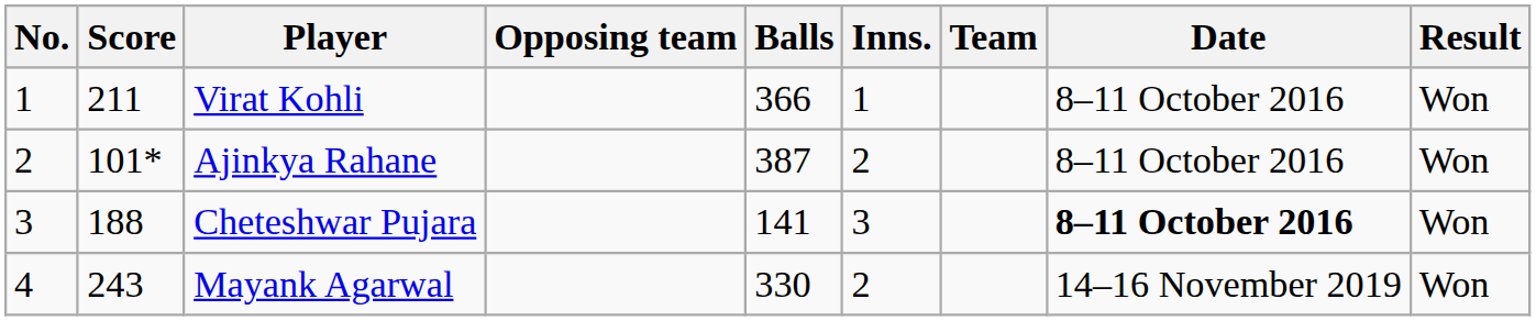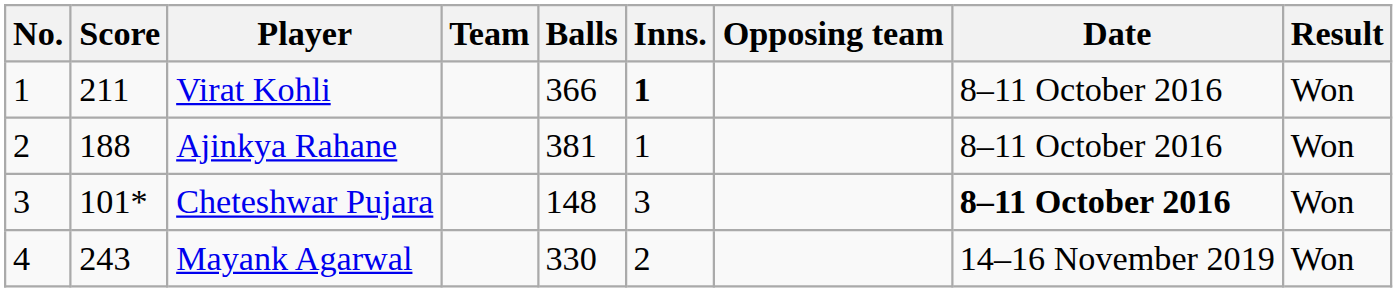columns swapped: Team <-> Opposing team
Virat Kohli | Inns.: normal -> bold
Ajinkya Rahane | Score: 101* -> 188
Ajinkya Rahane | Balls: 387 -> 381
Ajinkya Rahane | Inns.: 2 -> 1
Cheteshwar Pujara | Score: 188 -> 101*
Cheteshwar Pujara | Balls: 141 -> 148
